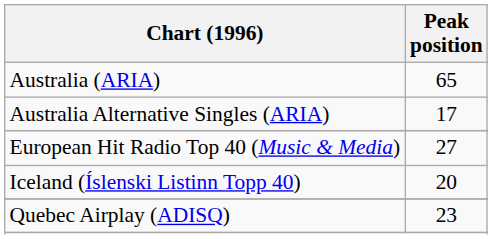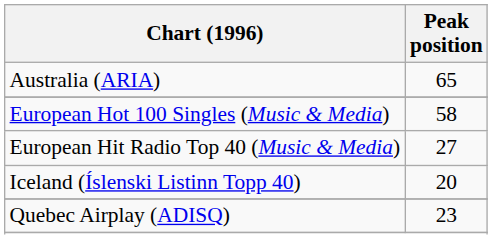- row: Australia Alternative Singles (ARIA) | 17
+ row: European Hot 100 Singles (Music & Media) | 58
